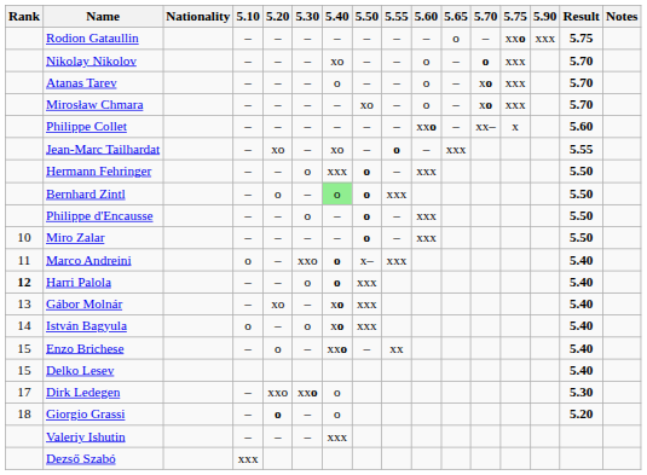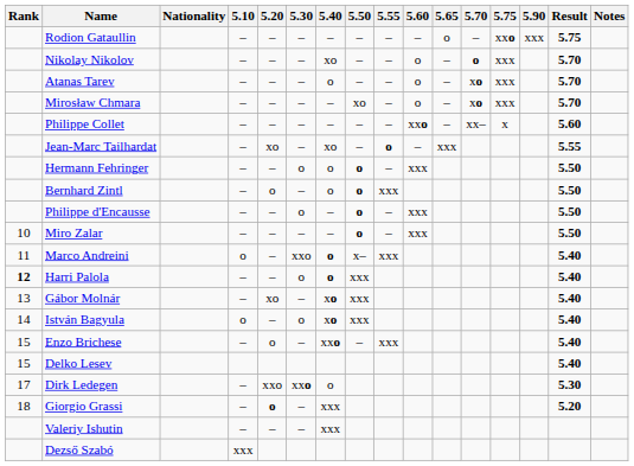Hermann Fehringer | 5.40: xxx -> o
Bernhard Zintl | 5.40: lightgreen background -> no background
Enzo Brichese | 5.55: xx -> xxx
Giorgio Grassi | 5.40: o -> xxx
